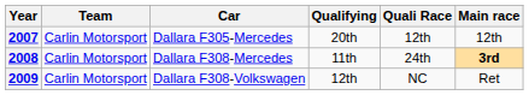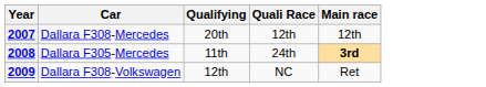- column: Team | Carlin Motorsport | Carlin Motorsport | Carlin Motorsport
2007 | Car: Dallara F305-Mercedes -> Dallara F308-Mercedes
2008 | Car: Dallara F308-Mercedes -> Dallara F305-Mercedes
